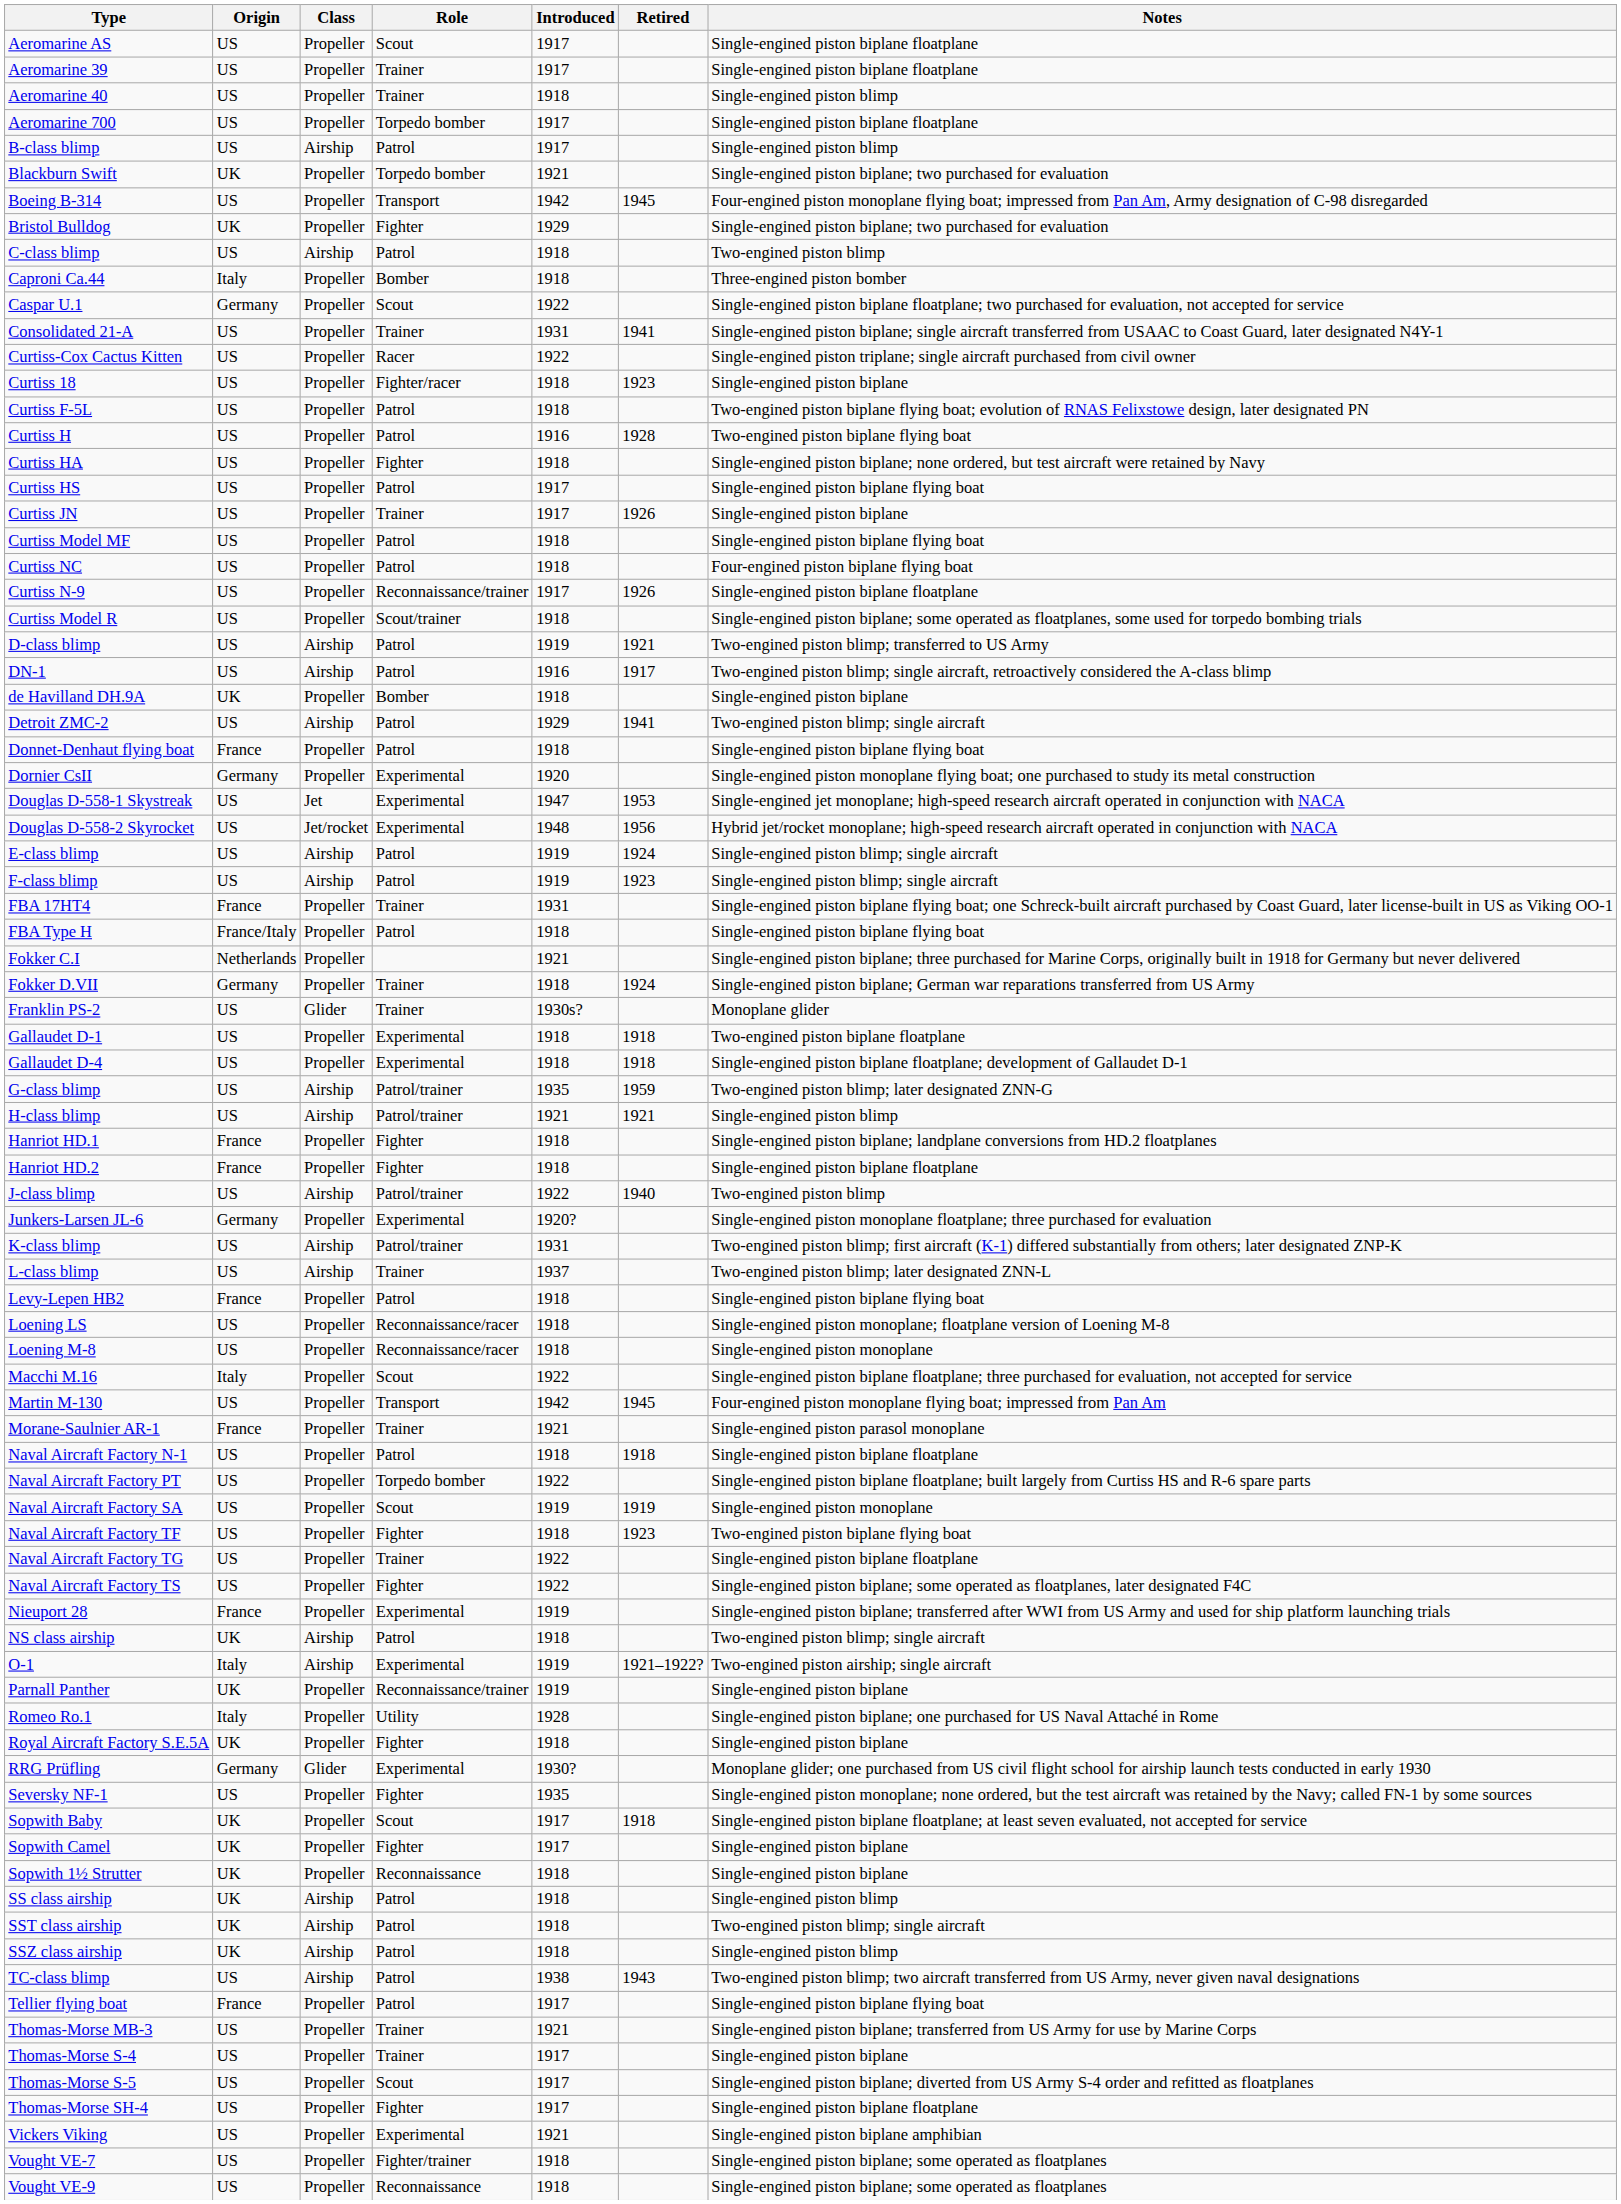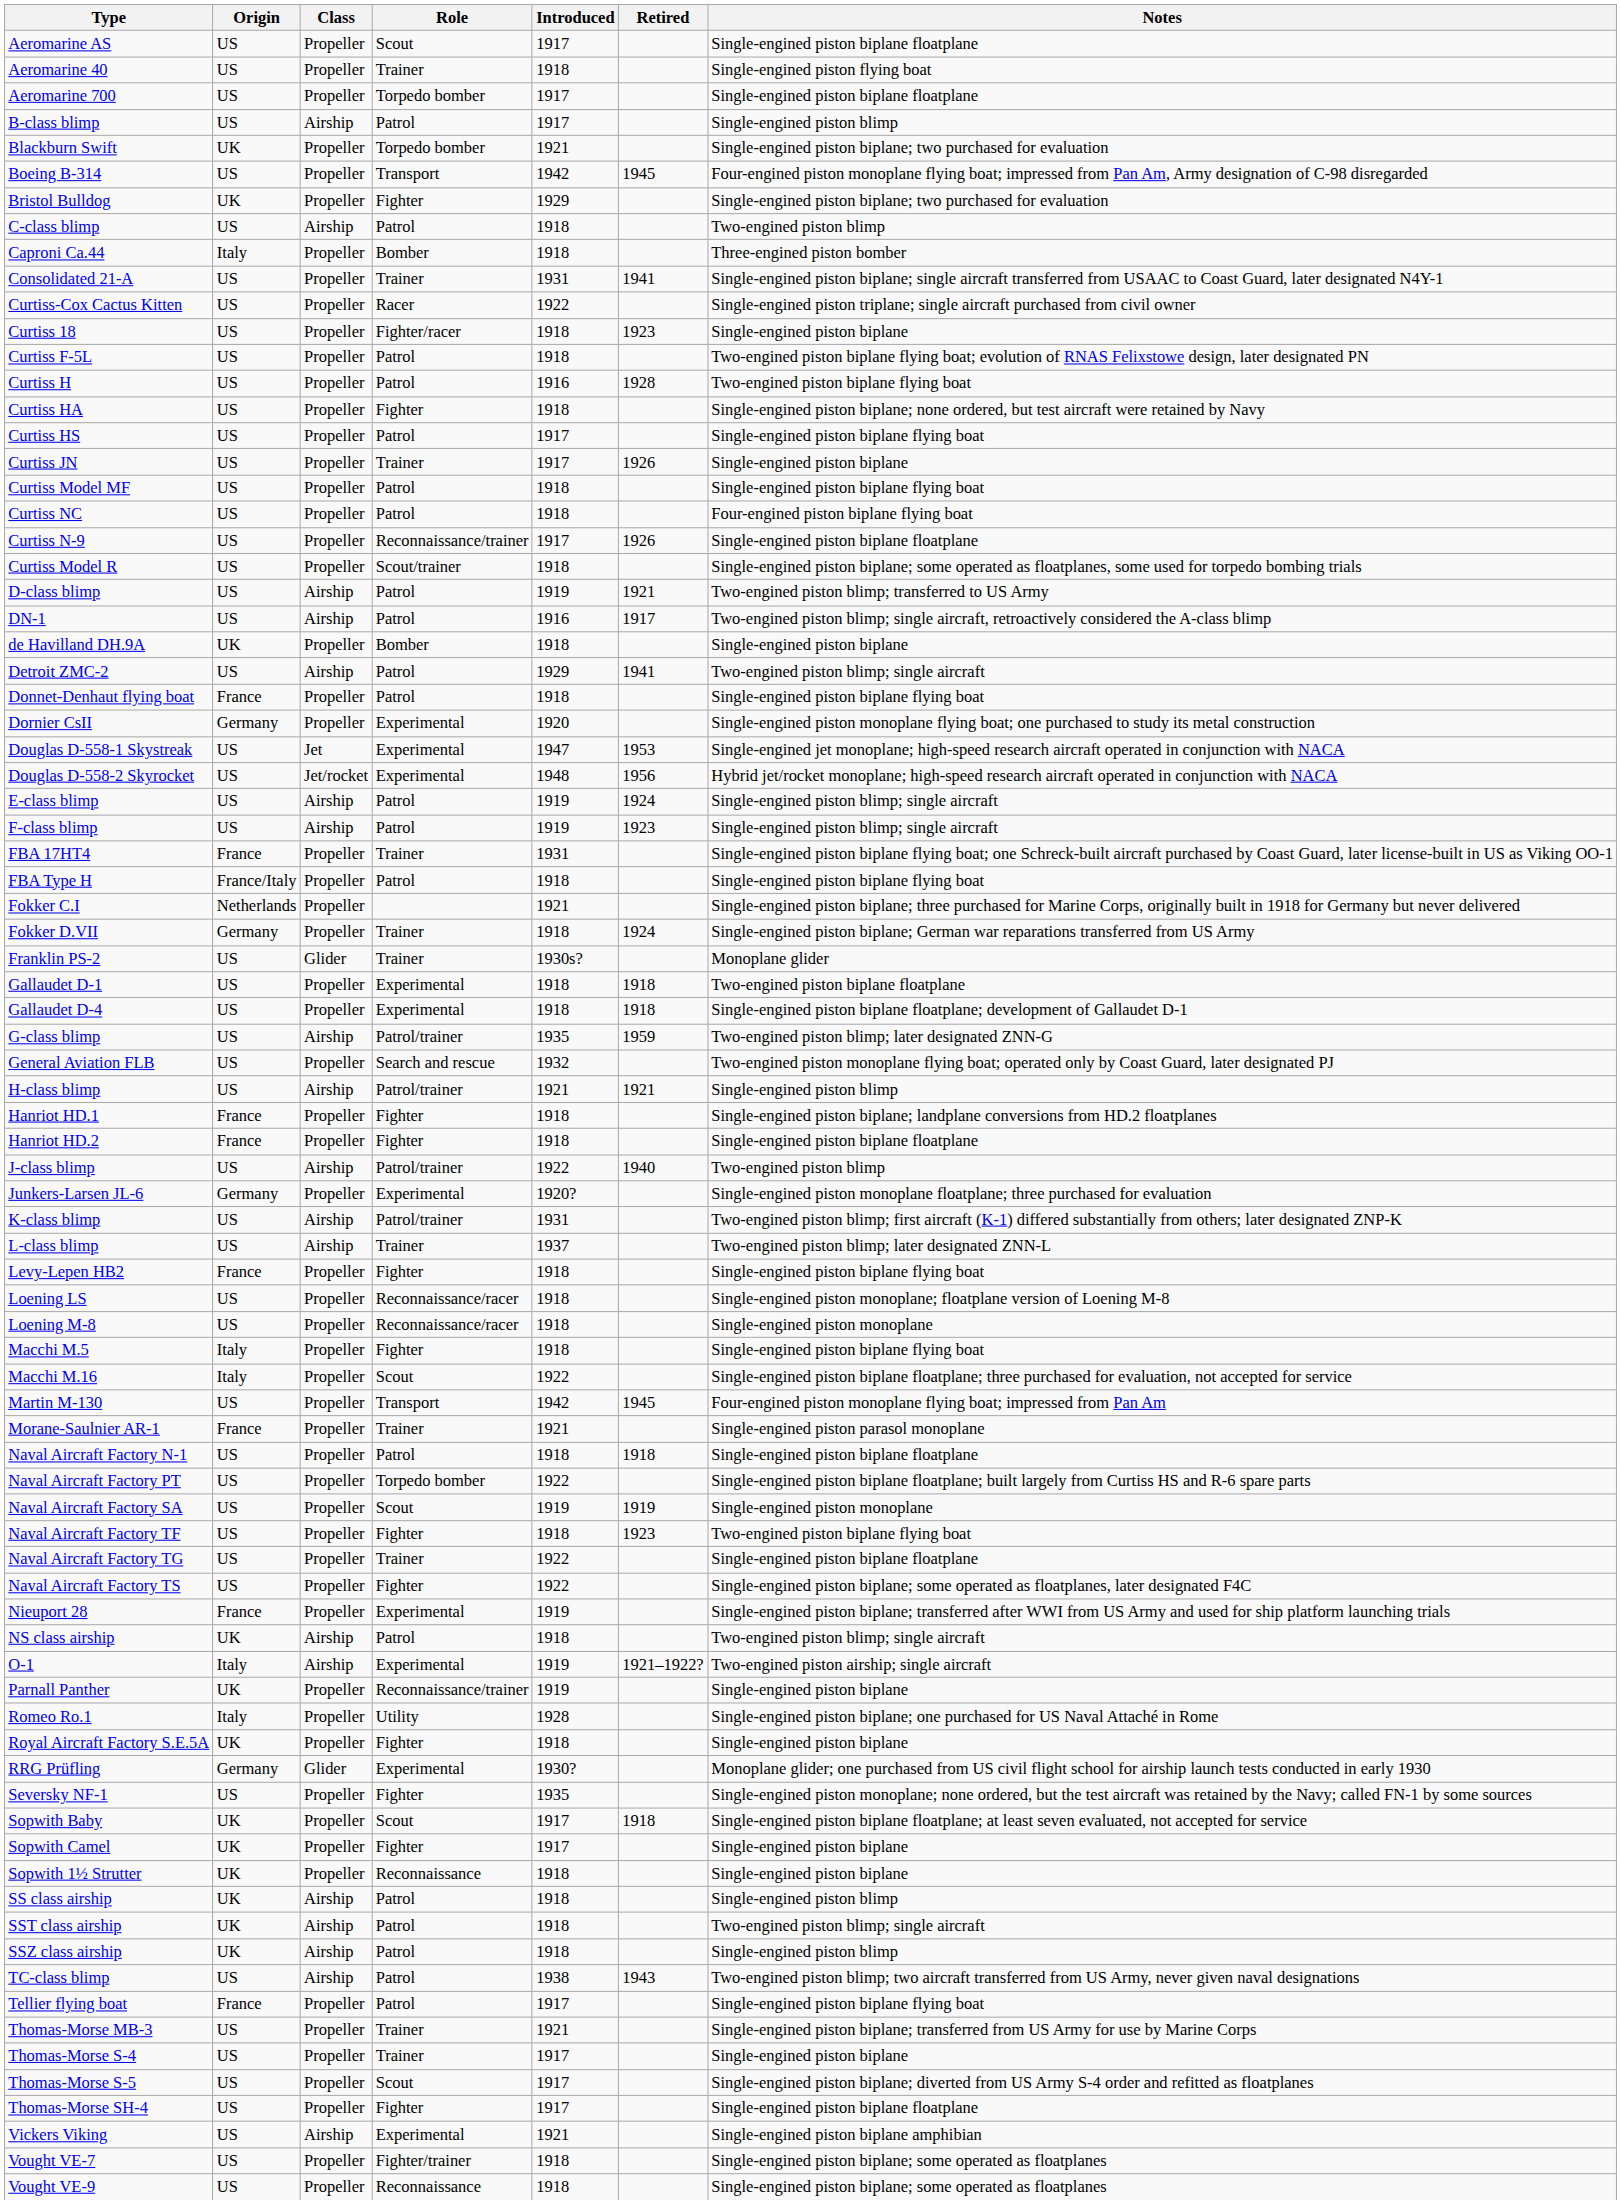- row: Aeromarine 39 | US | Propeller | Trainer | 1917 | Single-engined piston biplane floatplane
Aeromarine 40 | Notes: Single-engined piston blimp -> Single-engined piston flying boat
- row: Caspar U.1 | Germany | Propeller | Scout | 1922 | Single-engined piston biplane floatplane; two purchased for evaluation, not accepted for service
+ row: General Aviation FLB | US | Propeller | Search and rescue | 1932 | Two-engined piston monoplane flying boat; operated only by Coast Guard, later designated PJ
Levy-Lepen HB2 | Role: Patrol -> Fighter
+ row: Macchi M.5 | Italy | Propeller | Fighter | 1918 | Single-engined piston biplane flying boat
Vickers Viking | Class: Propeller -> Airship
